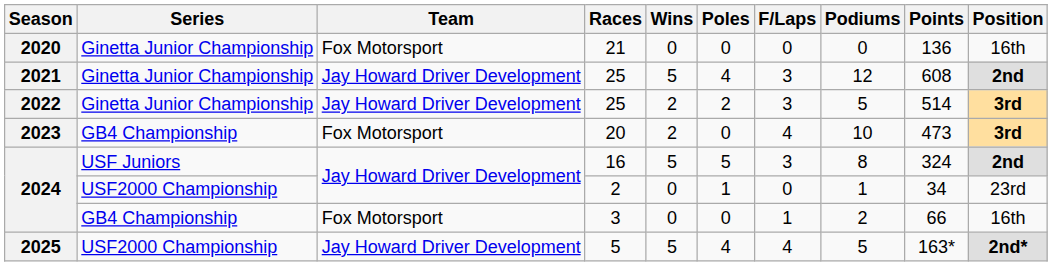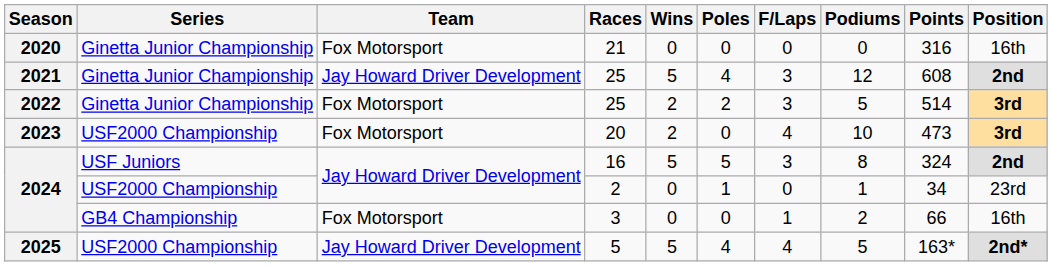21 | Points: 136 -> 316
2022 / 25 | Team: Jay Howard Driver Development -> Fox Motorsport
20 | Series: GB4 Championship -> USF2000 Championship
